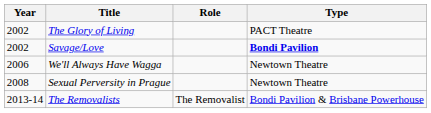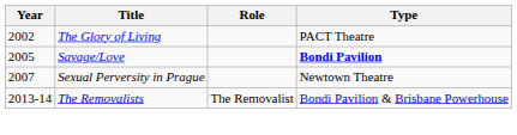Savage/Love | Year: 2002 -> 2005
- row: 2006 | We'll Always Have Wagga | Newtown Theatre
Sexual Perversity in Prague | Year: 2008 -> 2007
